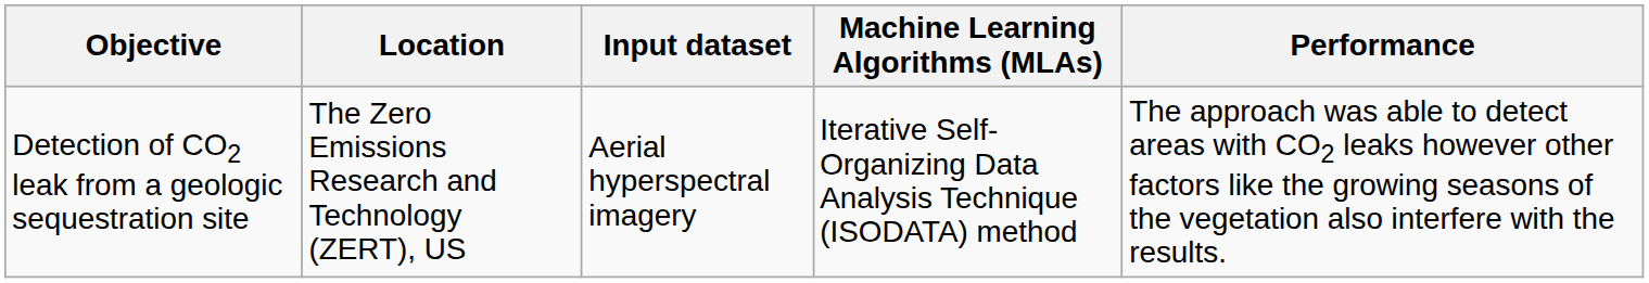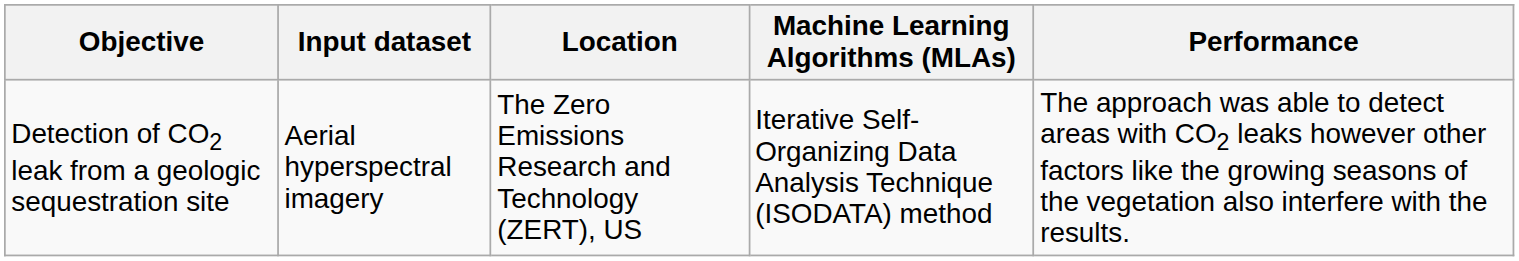columns swapped: Input dataset <-> Location
